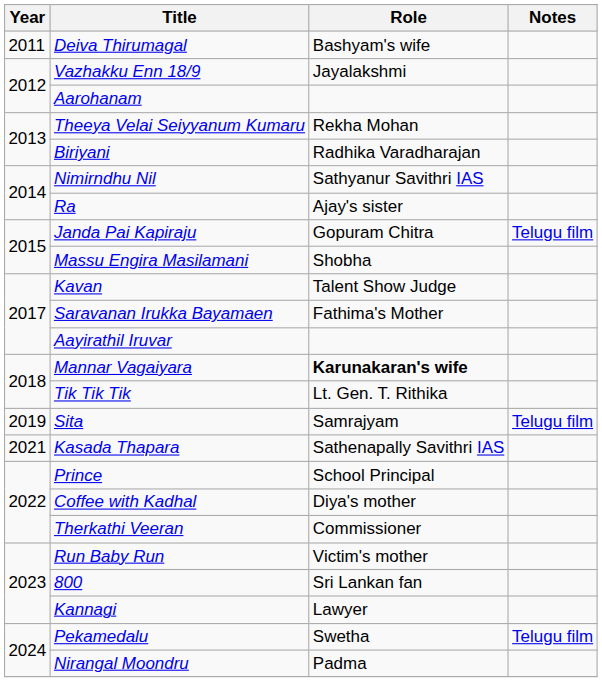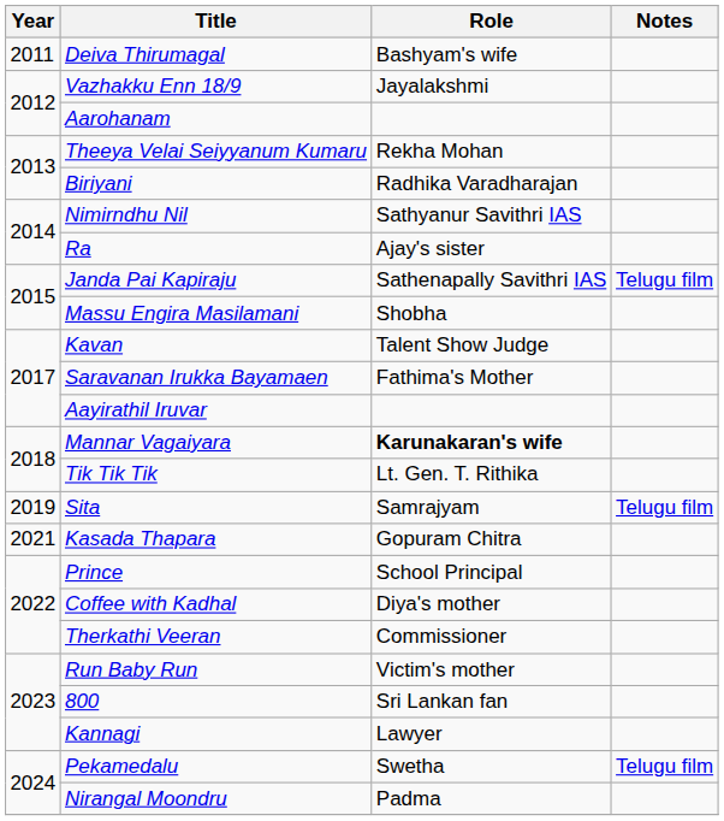Janda Pai Kapiraju | Role: Gopuram Chitra -> Sathenapally Savithri IAS
Kasada Thapara | Role: Sathenapally Savithri IAS -> Gopuram Chitra
